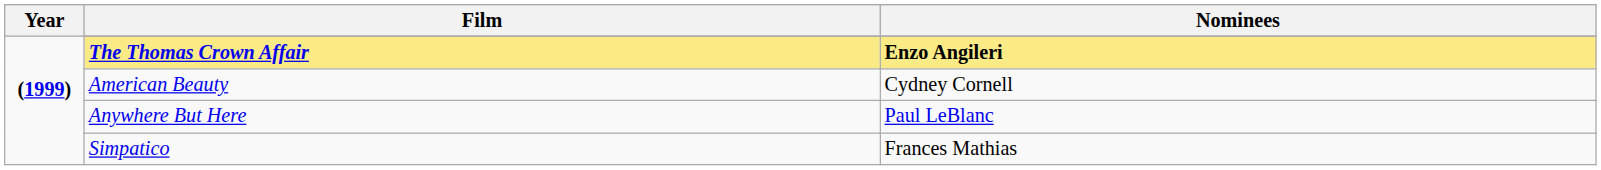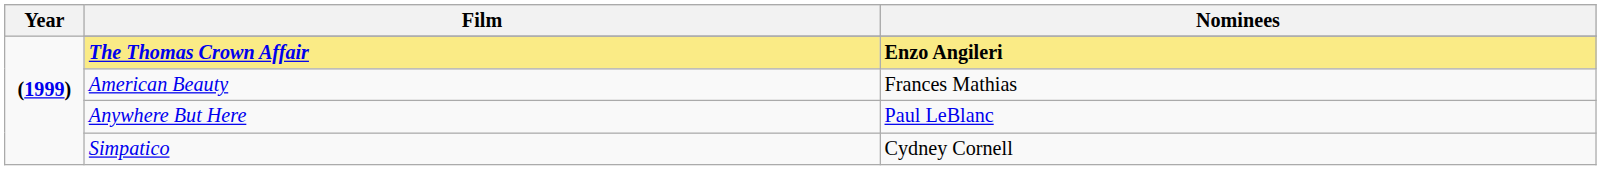American Beauty | Nominees: Cydney Cornell -> Frances Mathias
Simpatico | Nominees: Frances Mathias -> Cydney Cornell
